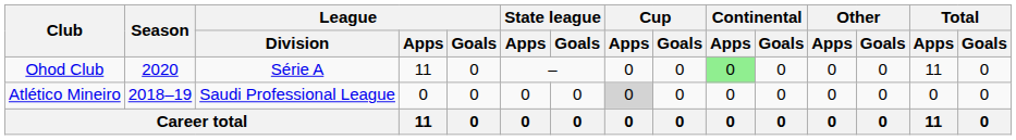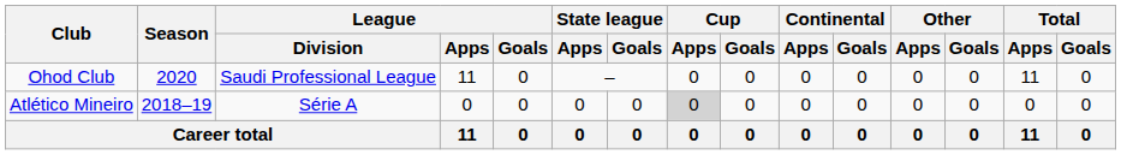Ohod Club | League / Division: Série A -> Saudi Professional League
Ohod Club | Continental / Apps: lightgreen background -> no background
Atlético Mineiro | League / Division: Saudi Professional League -> Série A
